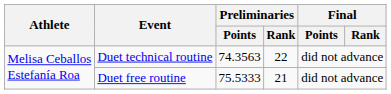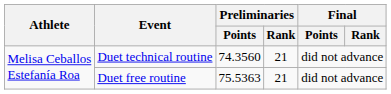Duet technical routine | Preliminaries / Points: 74.3563 -> 74.3560
Duet technical routine | Preliminaries / Rank: 22 -> 21
Duet free routine | Preliminaries / Points: 75.5333 -> 75.5363
